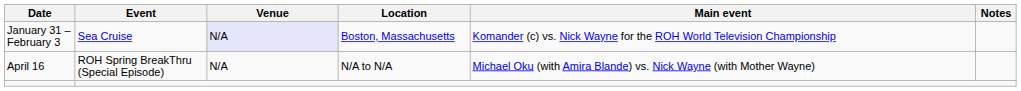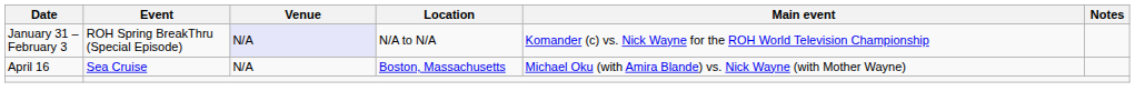January 31 – February 3 | Event: Sea Cruise -> ROH Spring BreakThru (Special Episode)
January 31 – February 3 | Location: Boston, Massachusetts -> N/A to N/A
April 16 | Event: ROH Spring BreakThru (Special Episode) -> Sea Cruise
April 16 | Location: N/A to N/A -> Boston, Massachusetts
